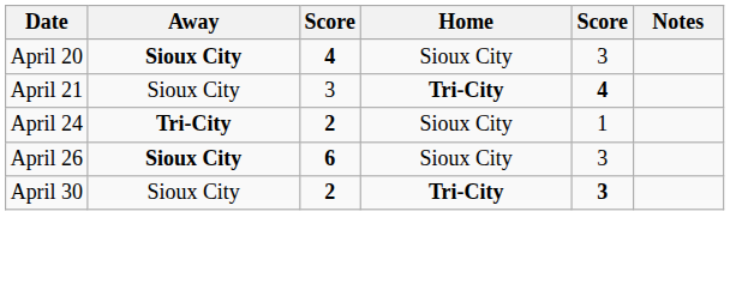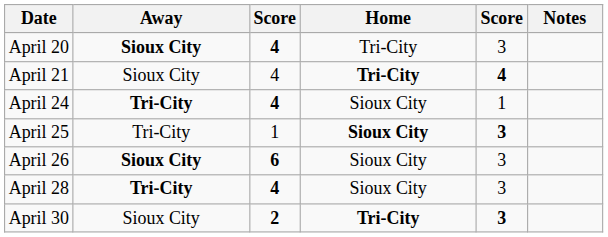April 20 | Home: Sioux City -> Tri-City
April 21 | column 3: 3 -> 4
April 24 | column 3: 2 -> 4
+ row: April 25 | Tri-City | 1 | Sioux City | 3
+ row: April 28 | Tri-City | 4 | Sioux City | 3
